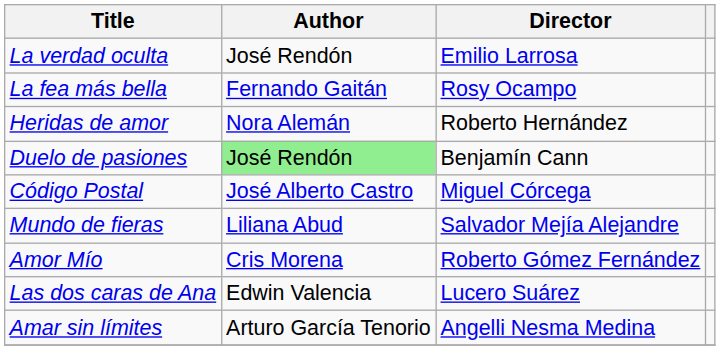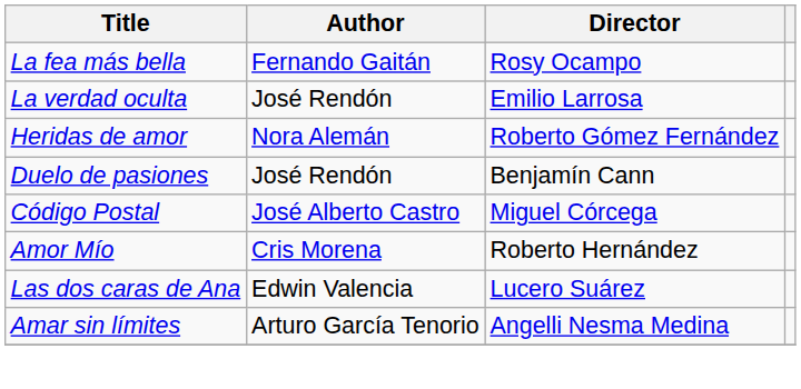rows swapped: La fea más bella <-> La verdad oculta
Heridas de amor | Director: Roberto Hernández -> Roberto Gómez Fernández
Duelo de pasiones | Author: lightgreen background -> no background
- row: Mundo de fieras | Liliana Abud | Salvador Mejía Alejandre
Amor Mío | Director: Roberto Gómez Fernández -> Roberto Hernández
